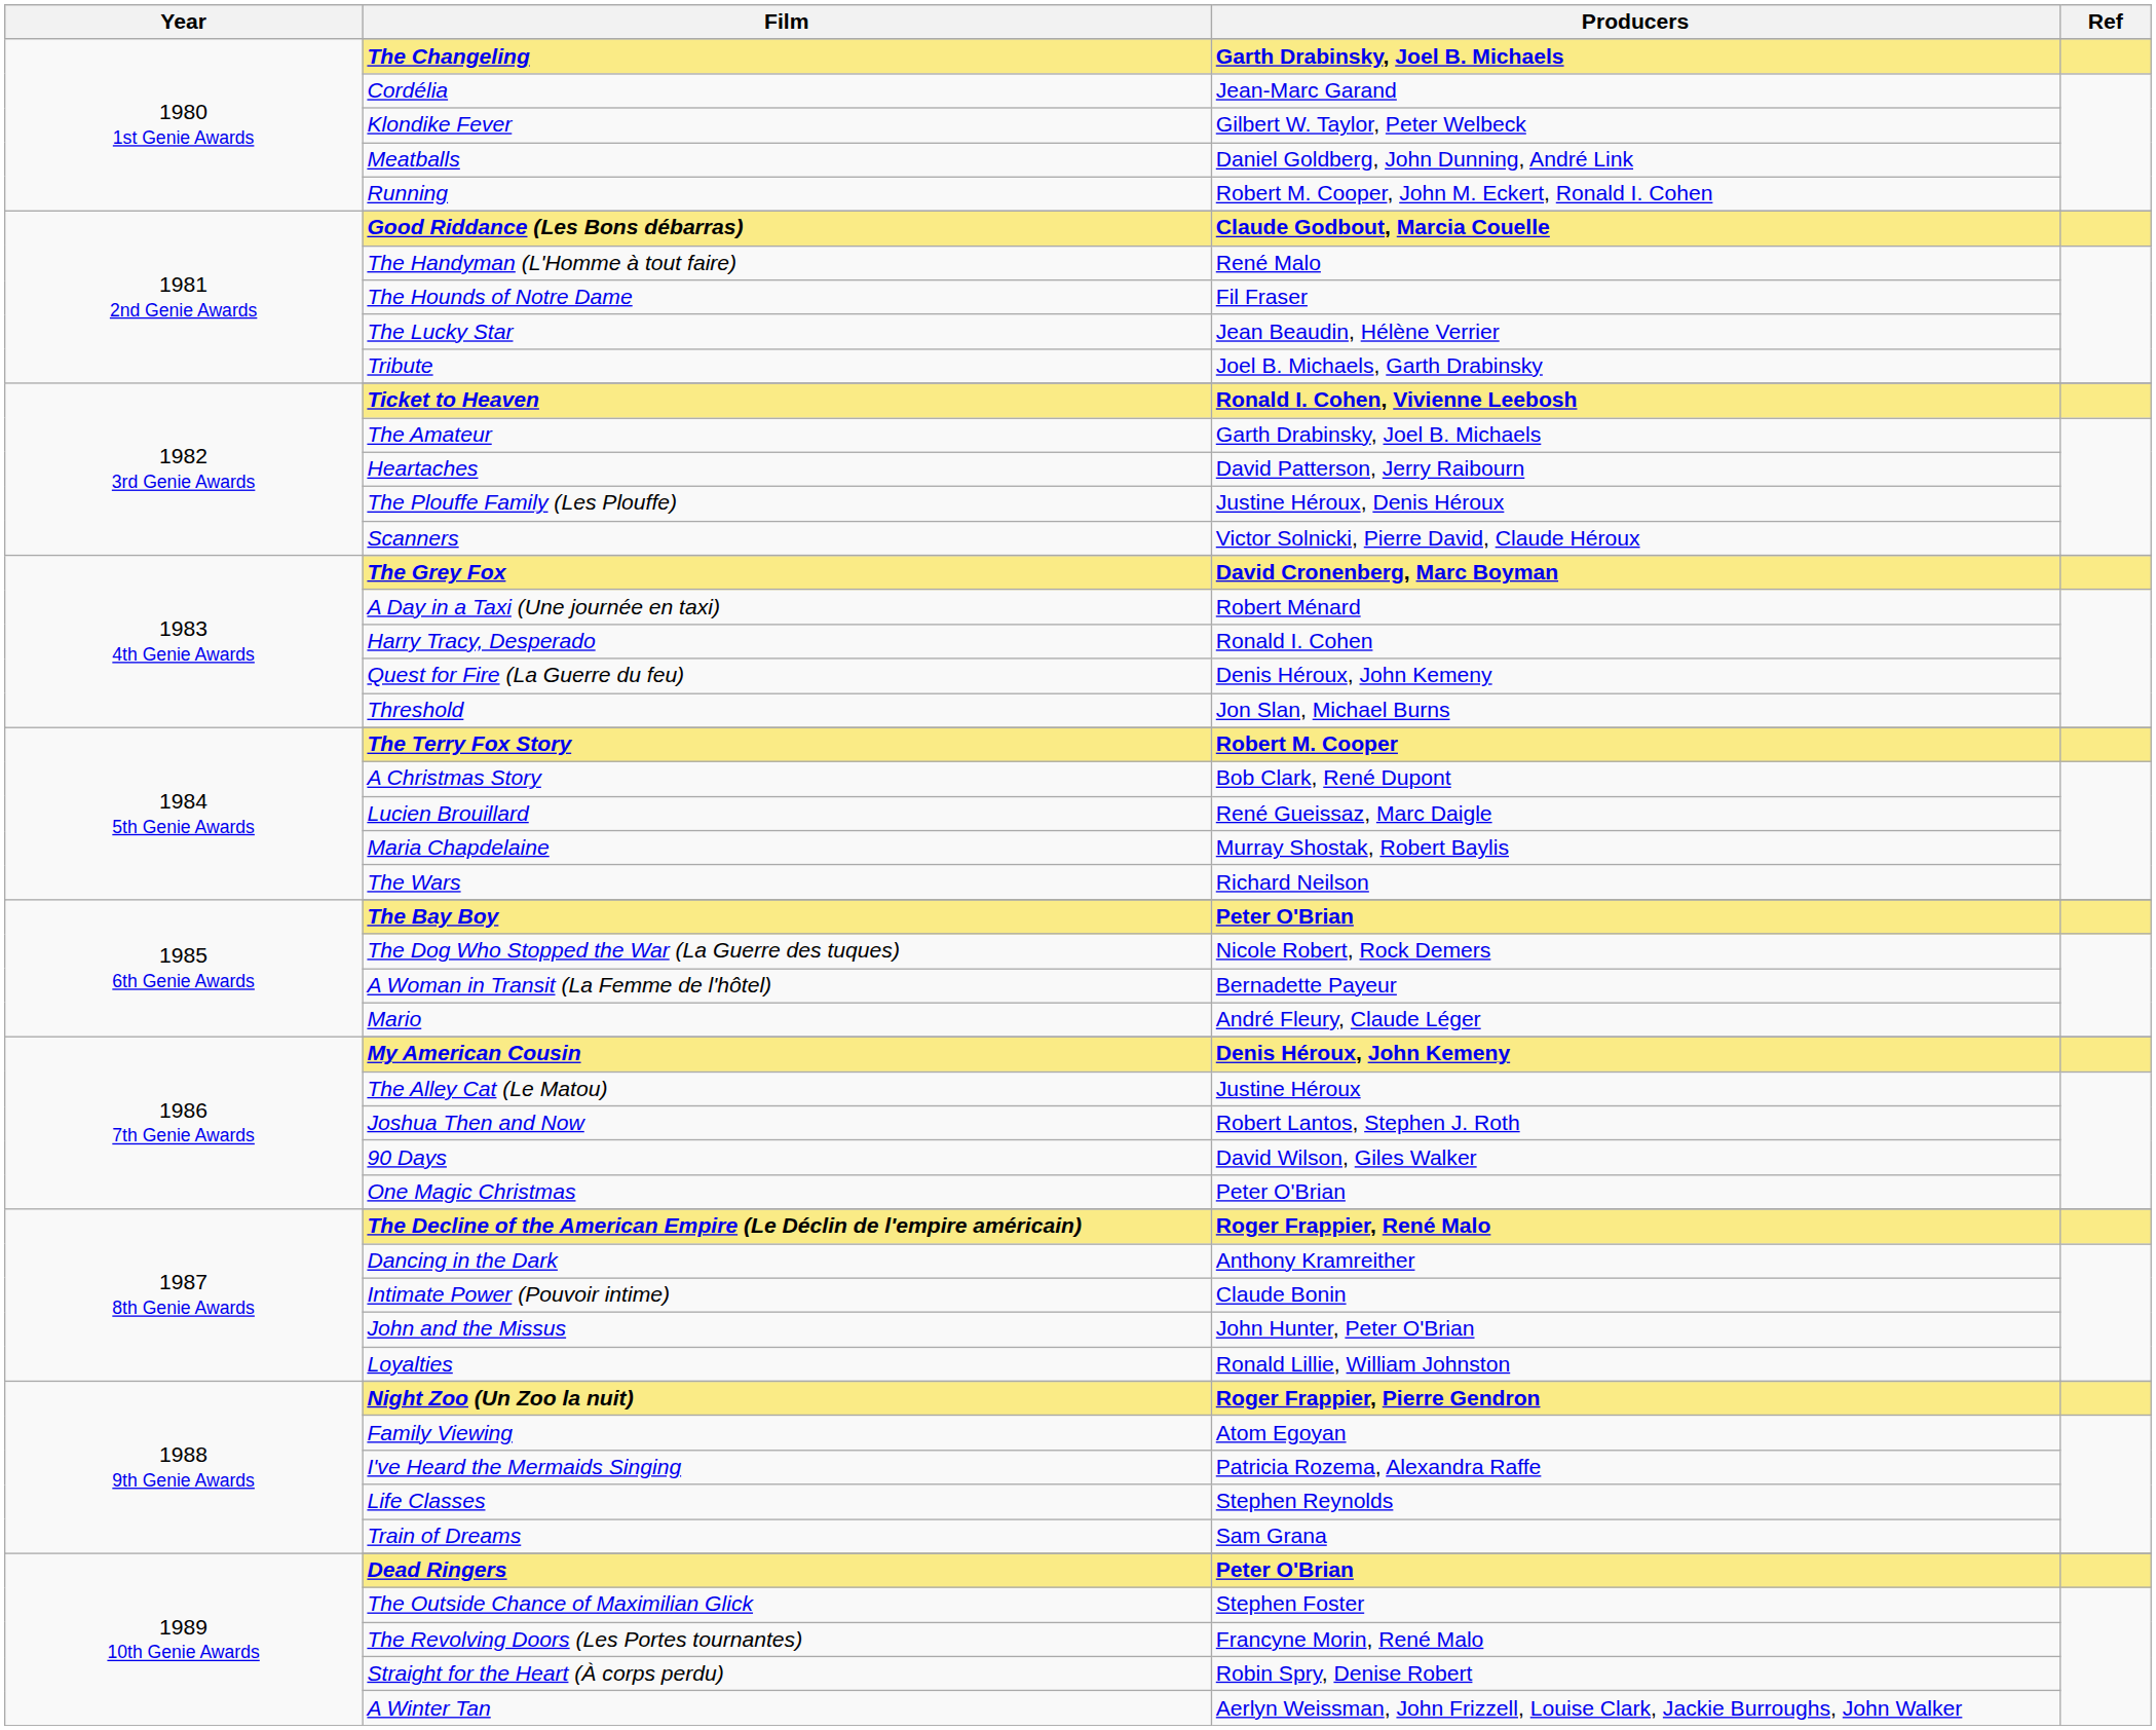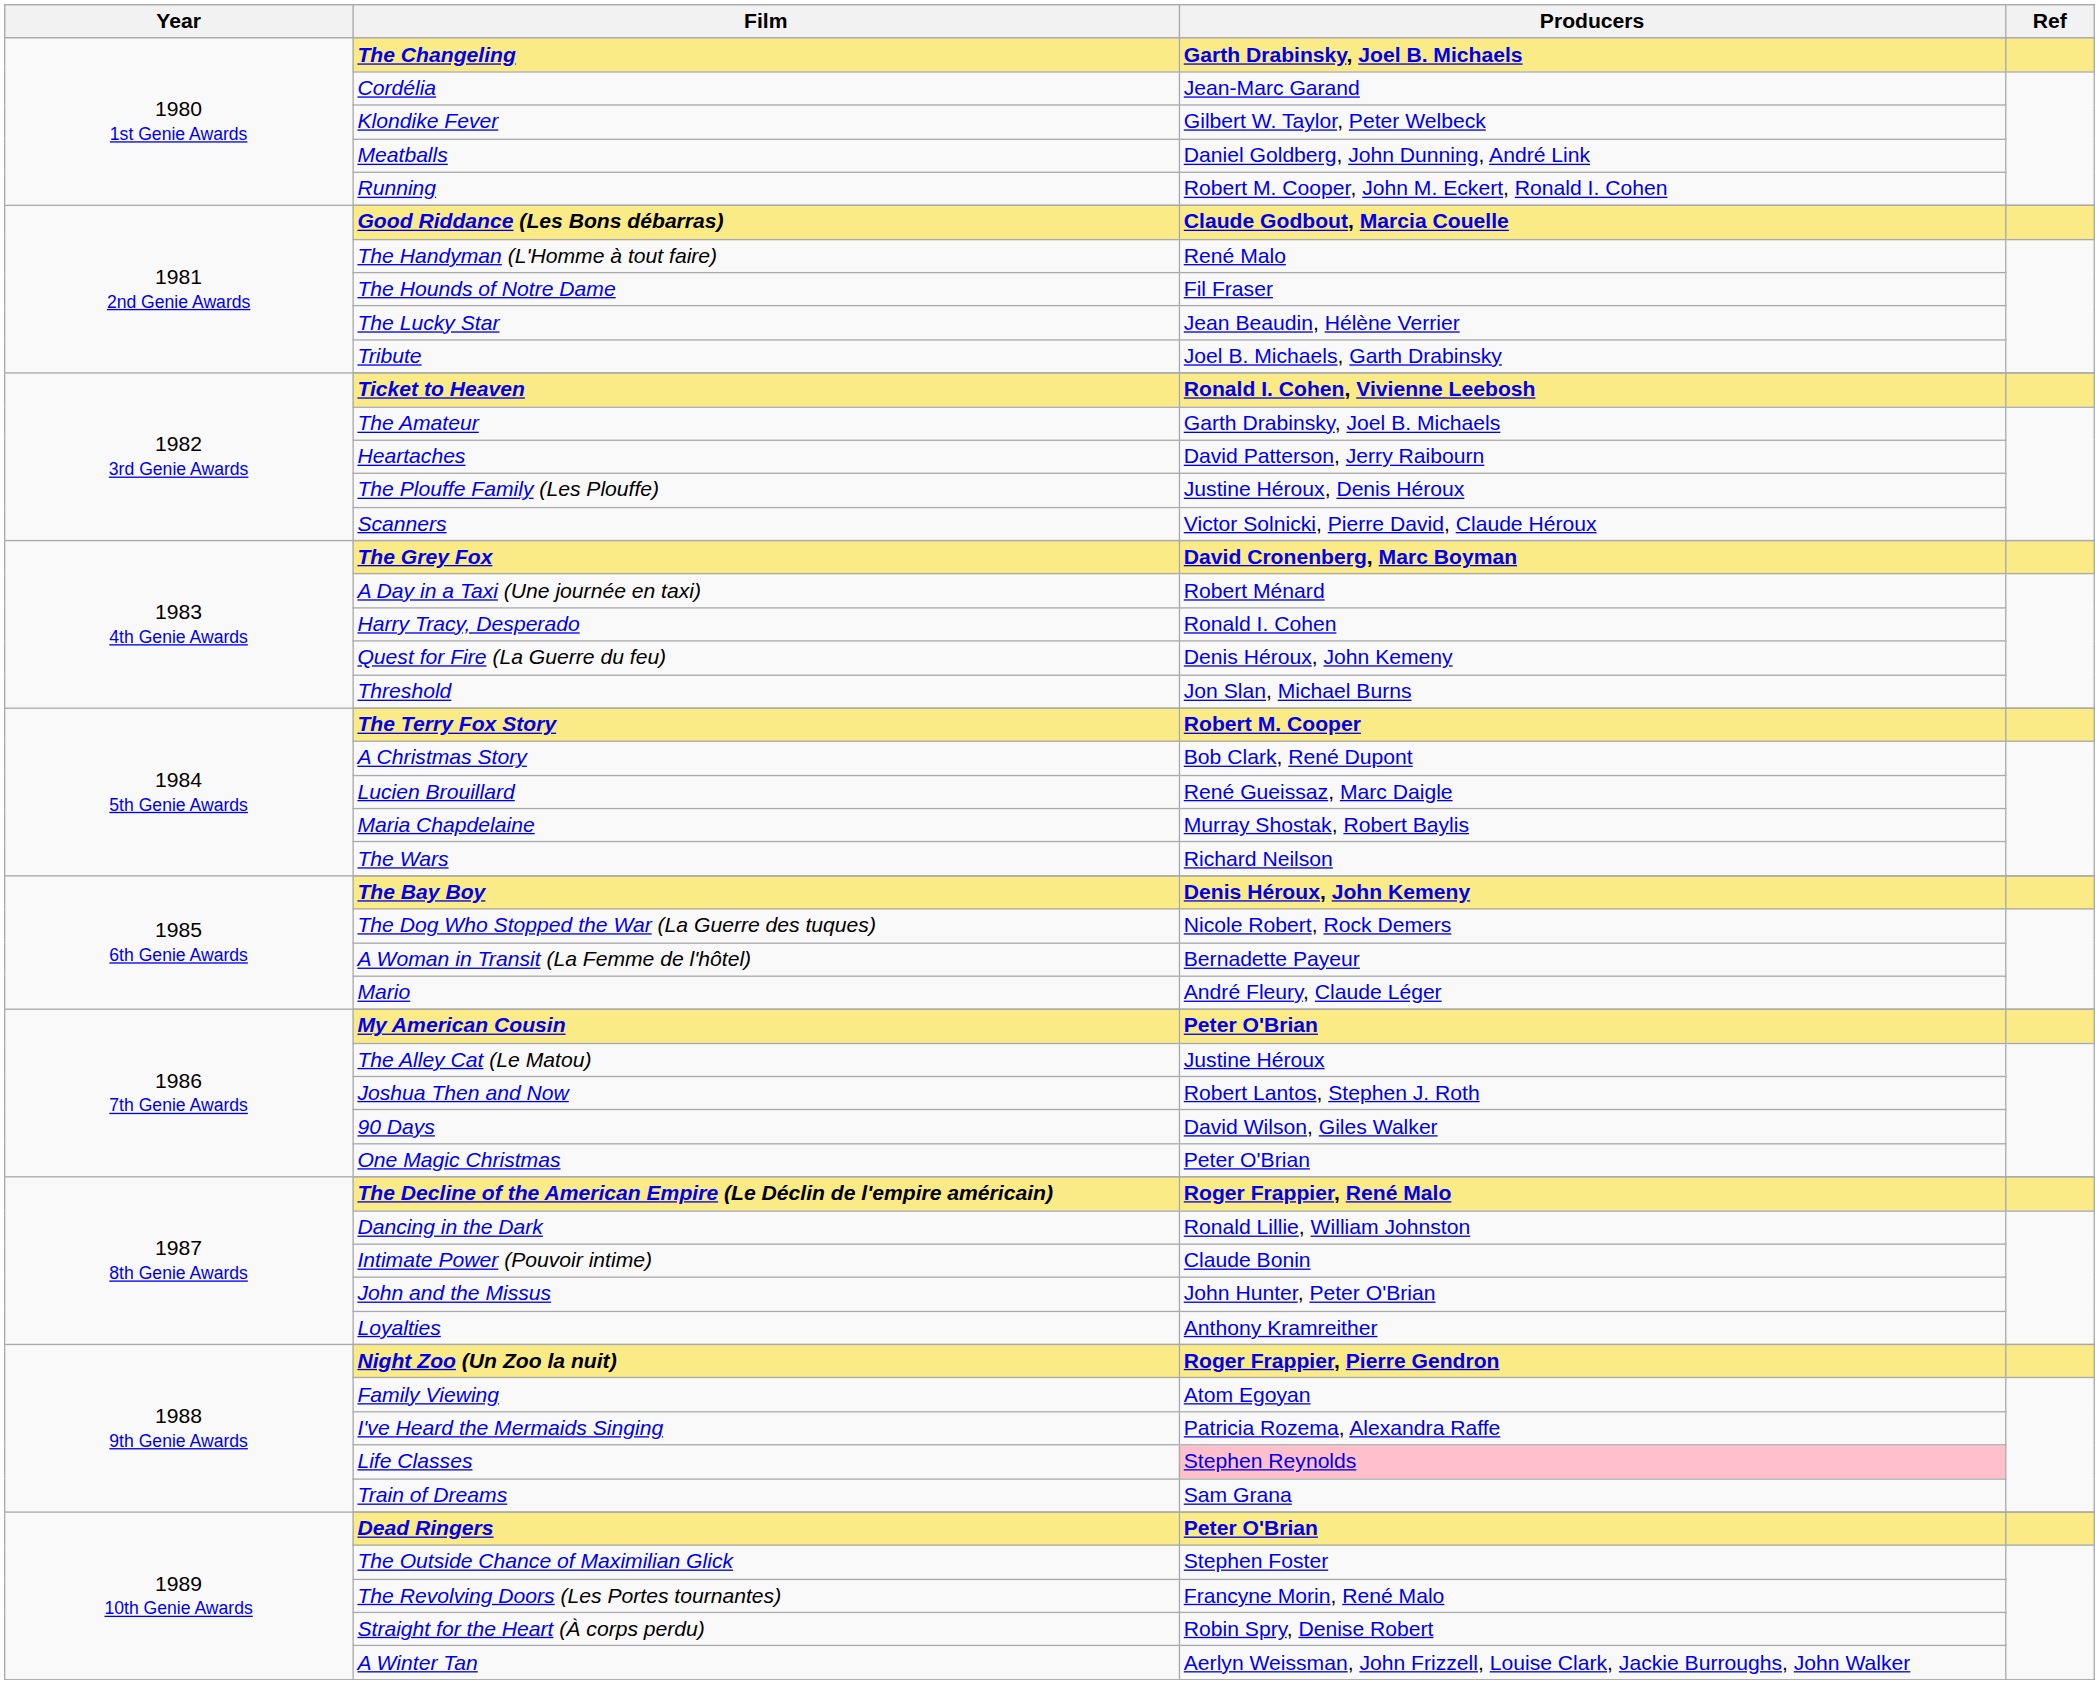The Bay Boy | Producers: Peter O'Brian -> Denis Héroux, John Kemeny
My American Cousin | Producers: Denis Héroux, John Kemeny -> Peter O'Brian
Dancing in the Dark | Producers: Anthony Kramreither -> Ronald Lillie, William Johnston
Loyalties | Producers: Ronald Lillie, William Johnston -> Anthony Kramreither
Life Classes | Producers: no background -> pink background
